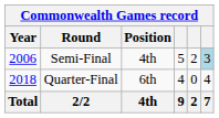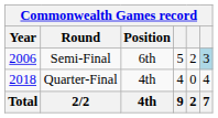Semi-Final | Position: 4th -> 6th
Quarter-Final | Position: 6th -> 4th
